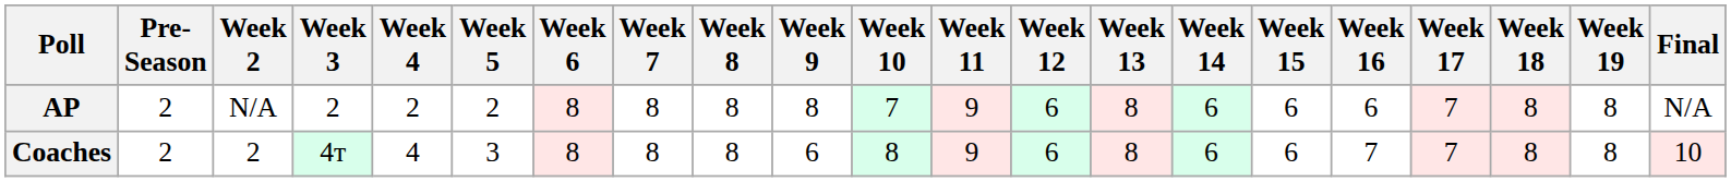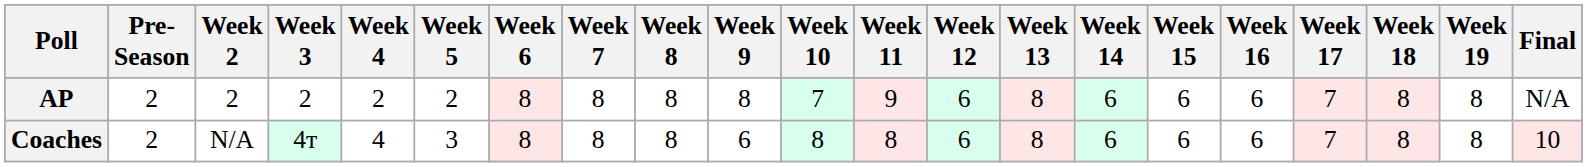AP | Week 2: N/A -> 2
Coaches | Week 2: 2 -> N/A
Coaches | Week 11: 9 -> 8
Coaches | Week 16: 7 -> 6
